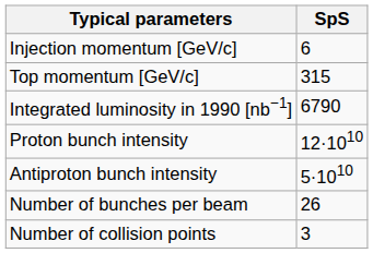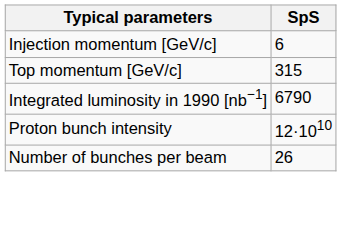- row: Antiproton bunch intensity | 5·1010
- row: Number of collision points | 3
